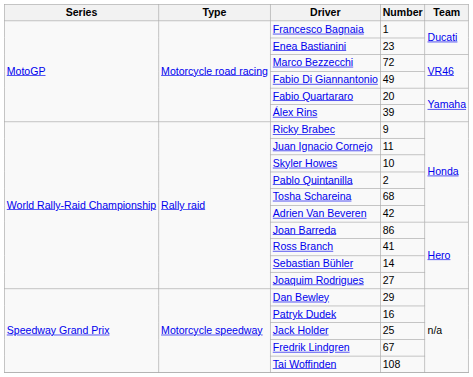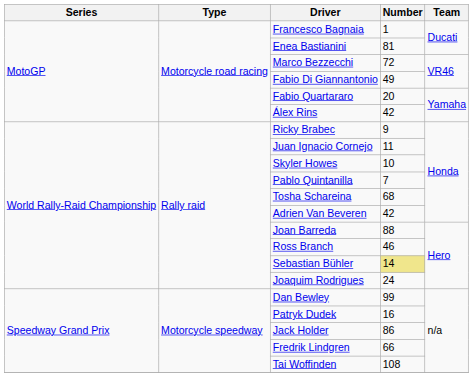Enea Bastianini | Number: 23 -> 81
Álex Rins | Number: 39 -> 42
Pablo Quintanilla | Number: 2 -> 7
Joan Barreda | Number: 86 -> 88
Ross Branch | Number: 41 -> 46
Sebastian Bühler | Number: no background -> khaki background
Joaquim Rodrigues | Number: 27 -> 24
Dan Bewley | Number: 29 -> 99
Jack Holder | Number: 25 -> 86
Fredrik Lindgren | Number: 67 -> 66
